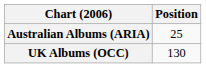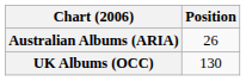Australian Albums (ARIA) | Position: 25 -> 26
